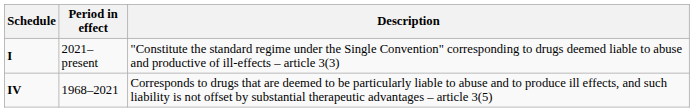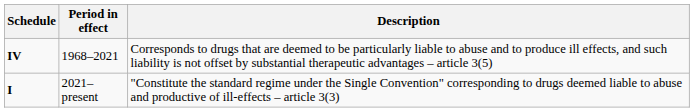rows swapped: IV <-> I
